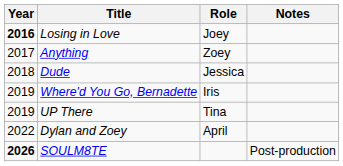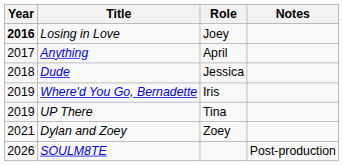Anything | Role: Zoey -> April
Dylan and Zoey | Year: 2022 -> 2021
Dylan and Zoey | Role: April -> Zoey
SOULM8TE | Year: bold -> normal
